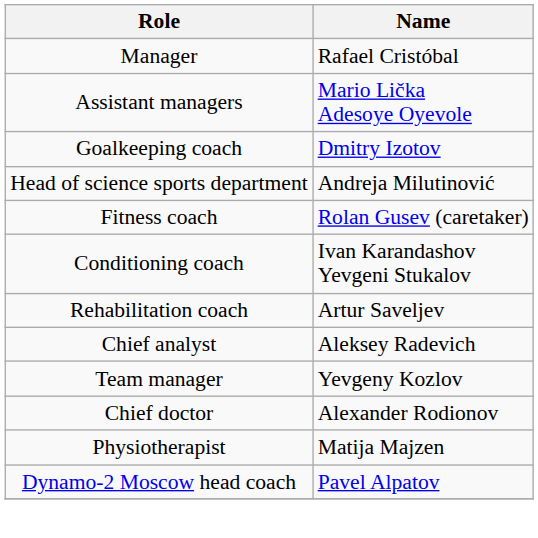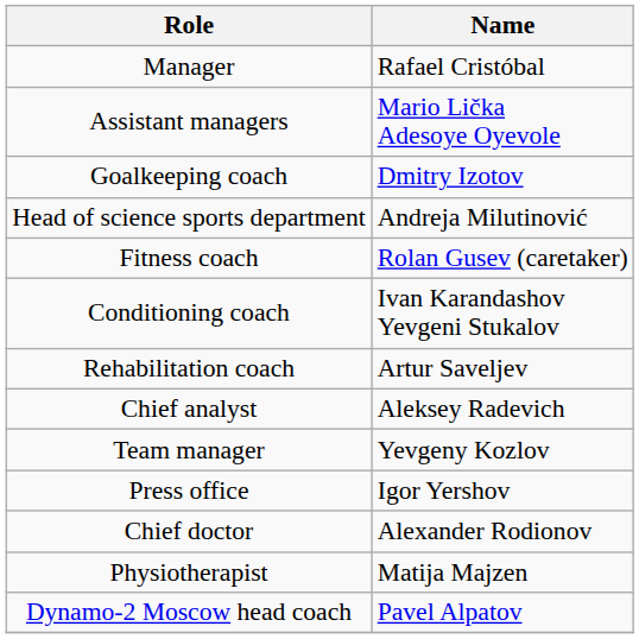+ row: Press office | Igor Yershov
